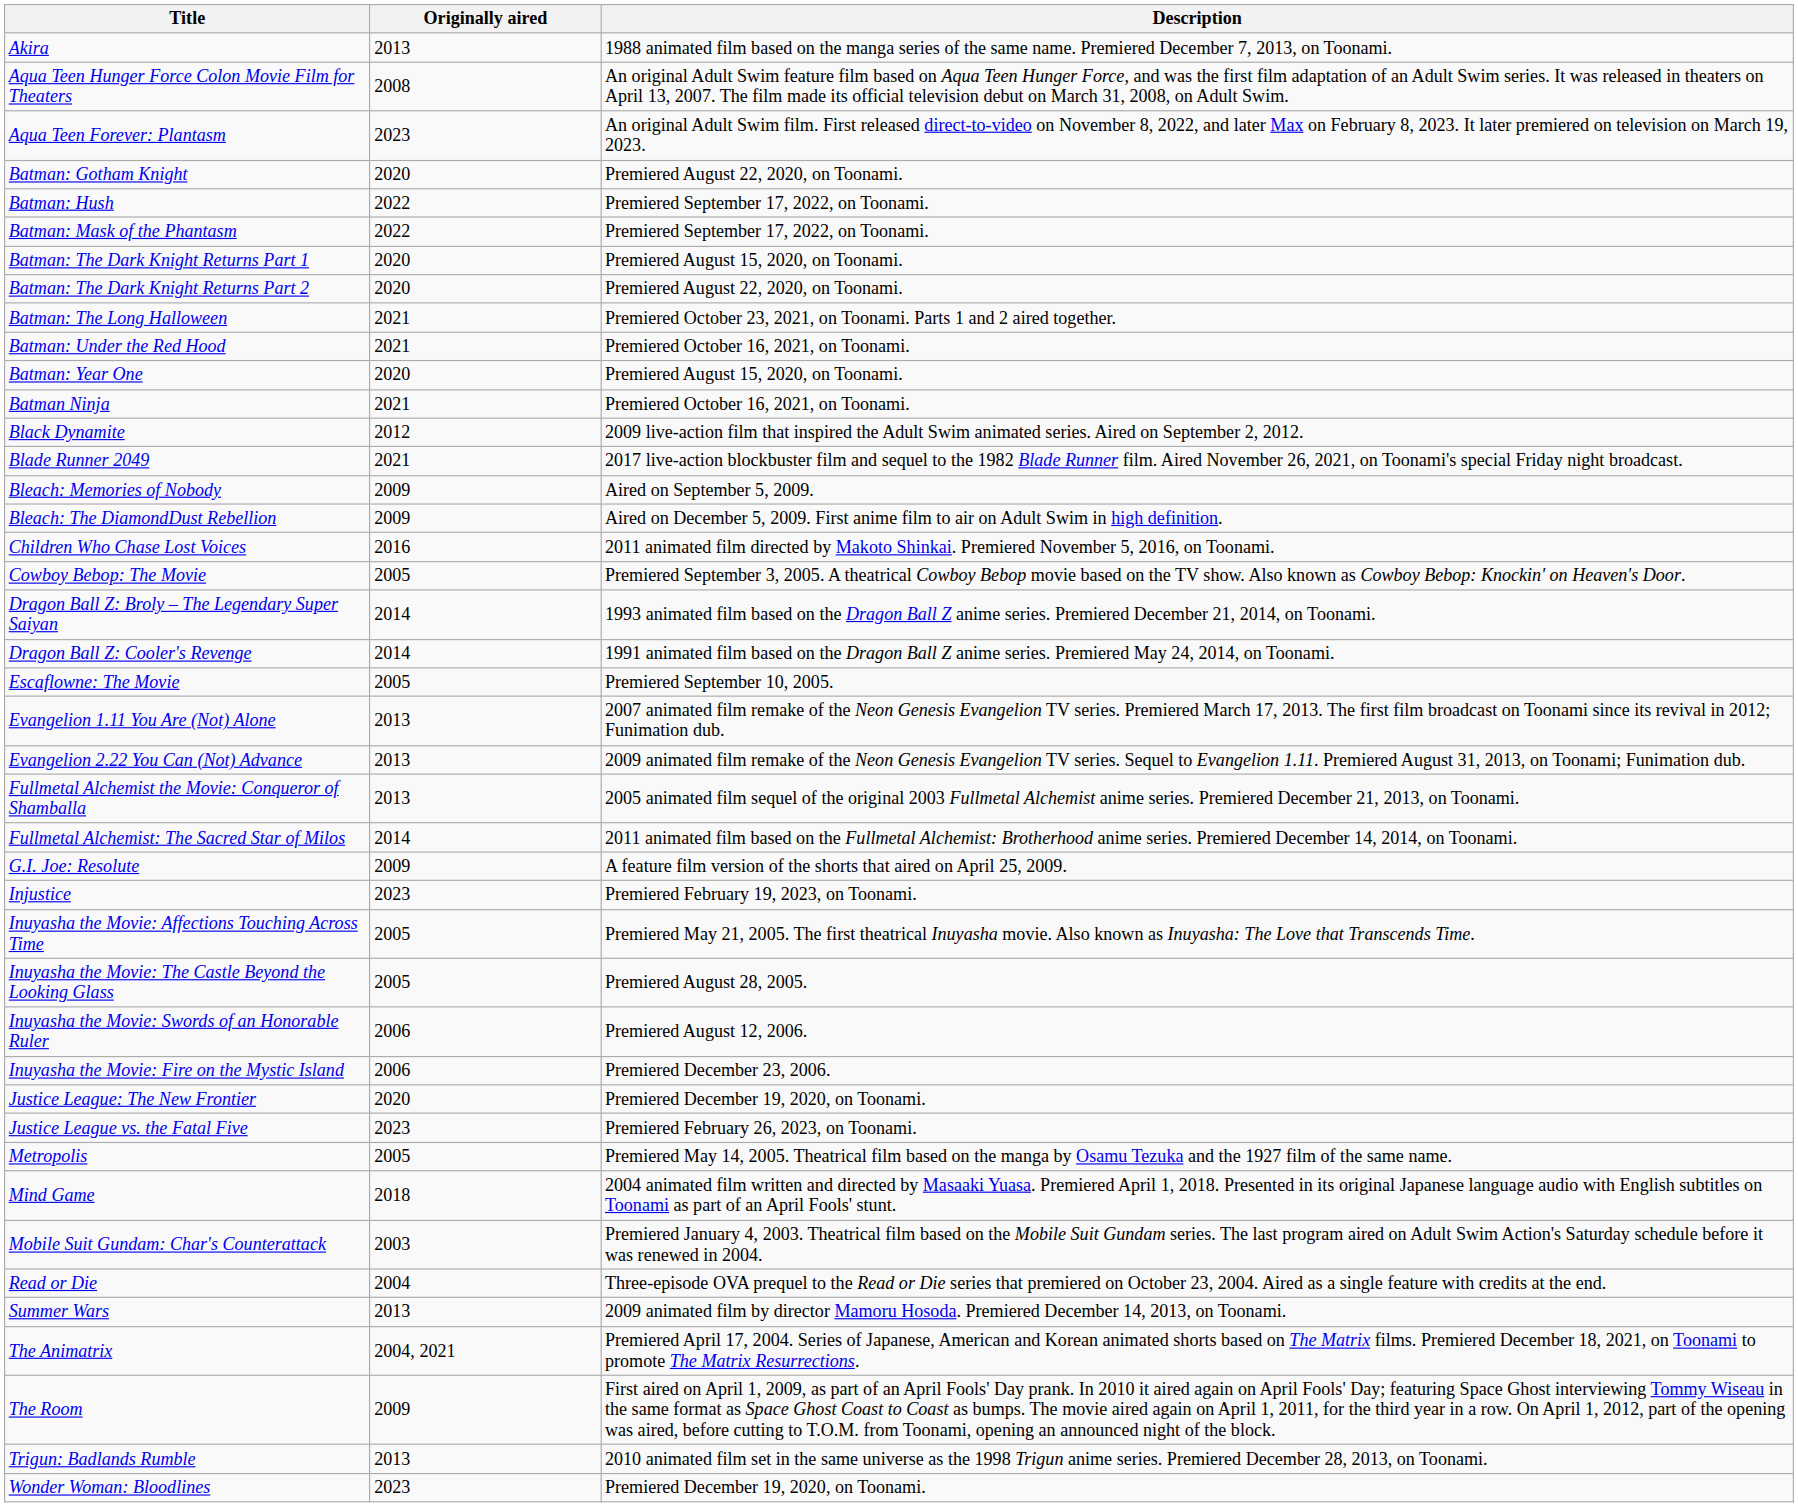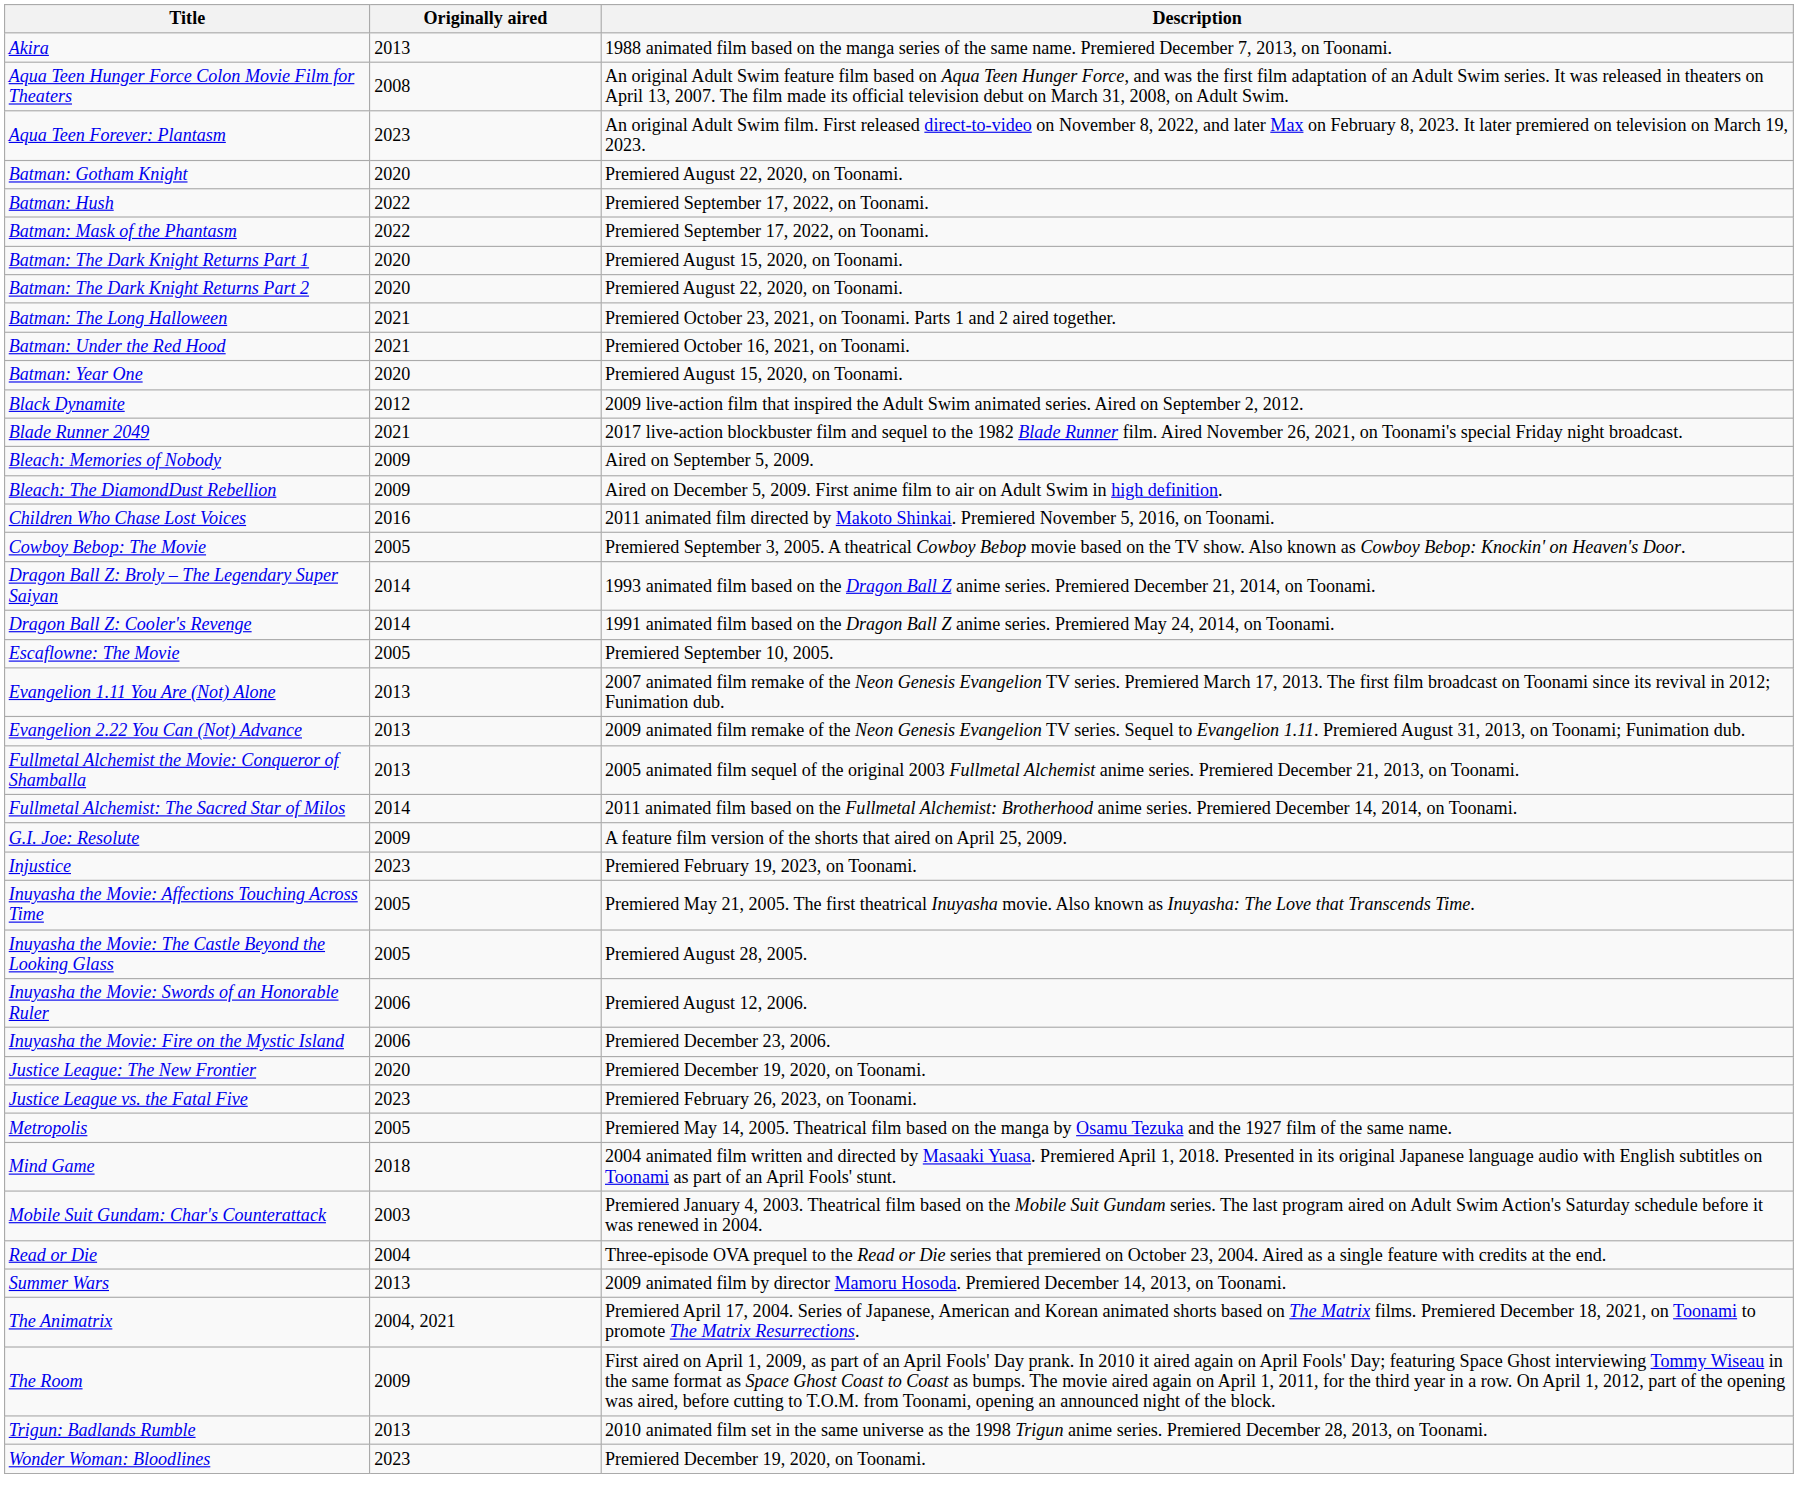- row: Batman Ninja | 2021 | Premiered October 16, 2021, on Toonami.
